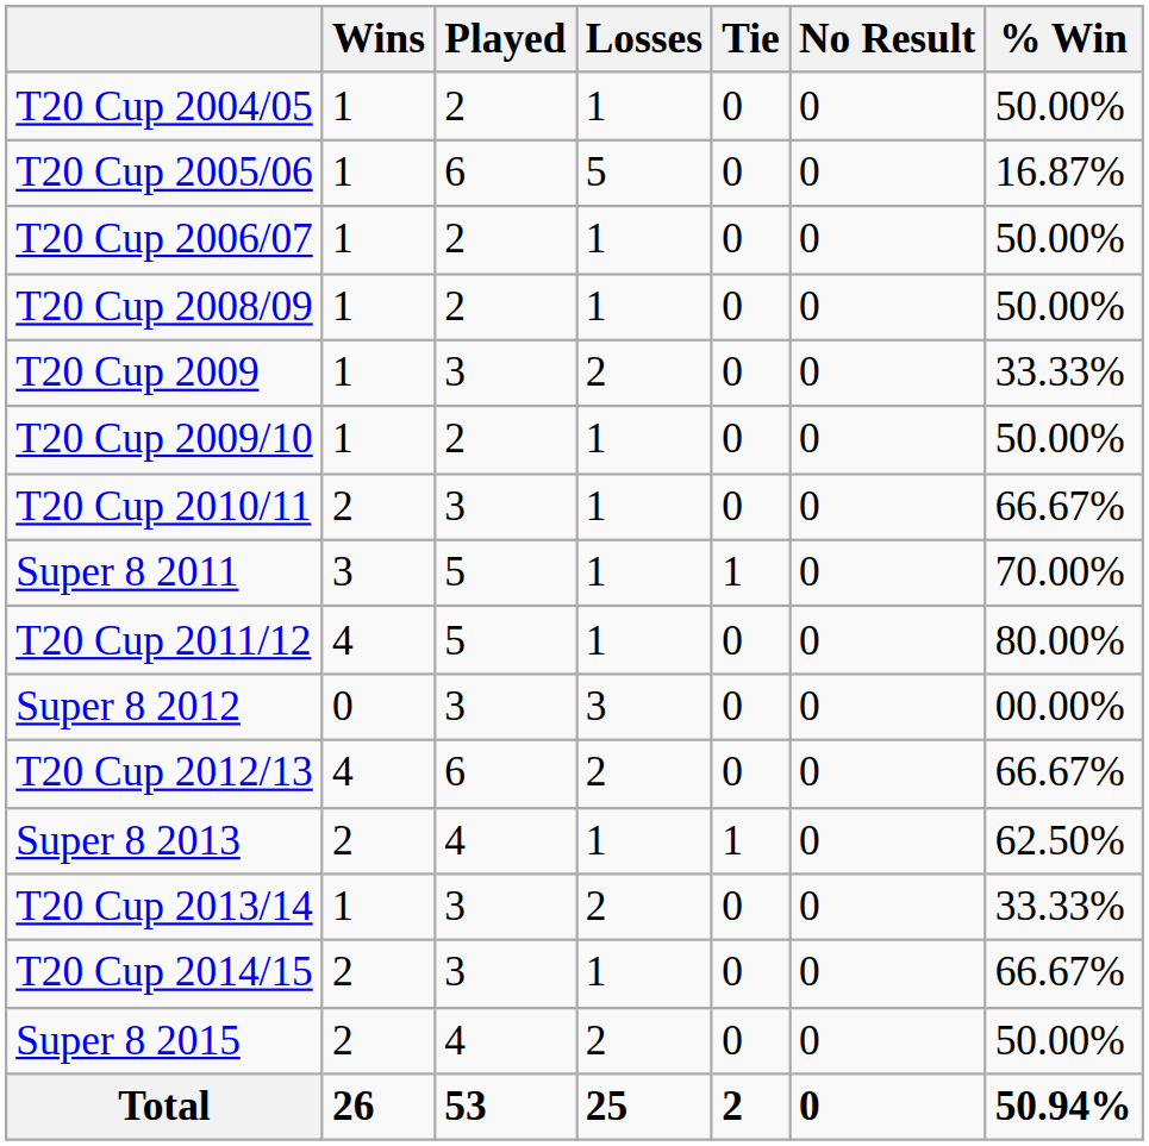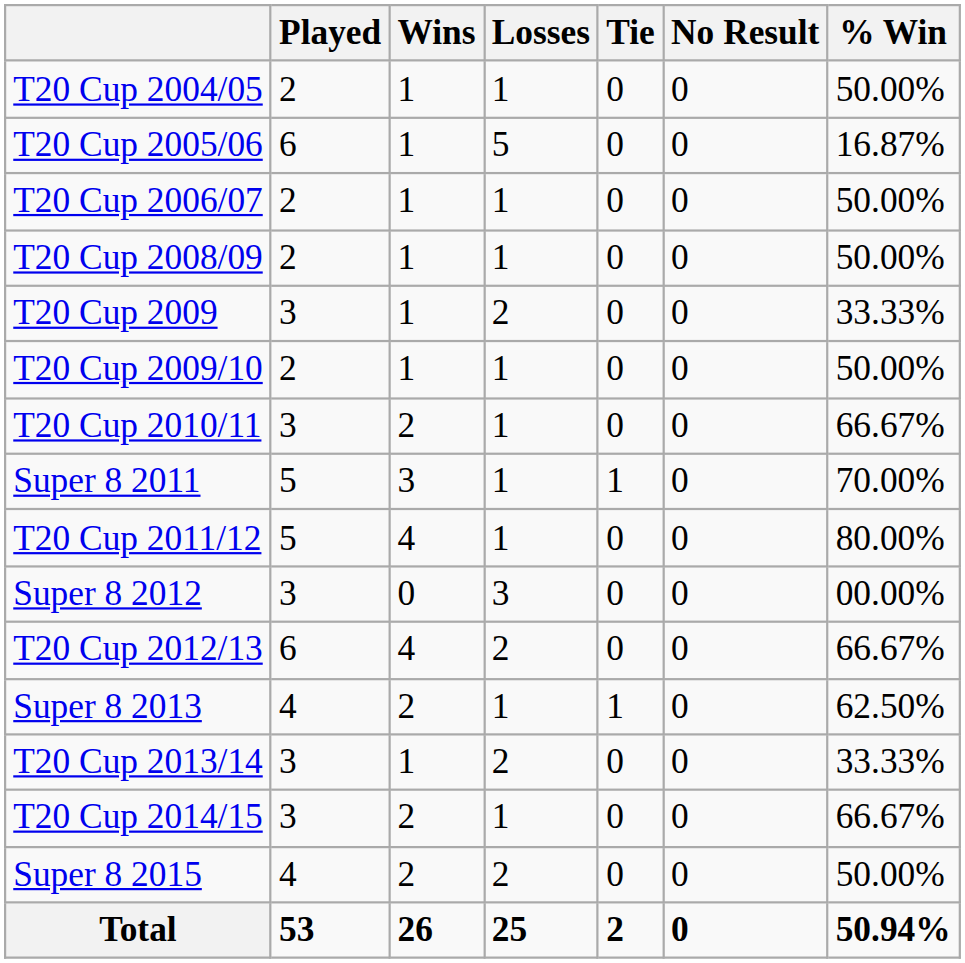columns swapped: Played <-> Wins
